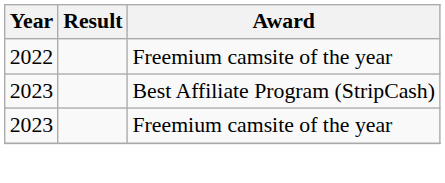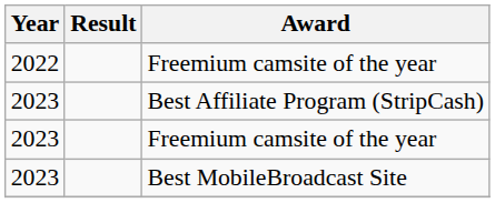+ row: 2023 | Best MobileBroadcast Site
